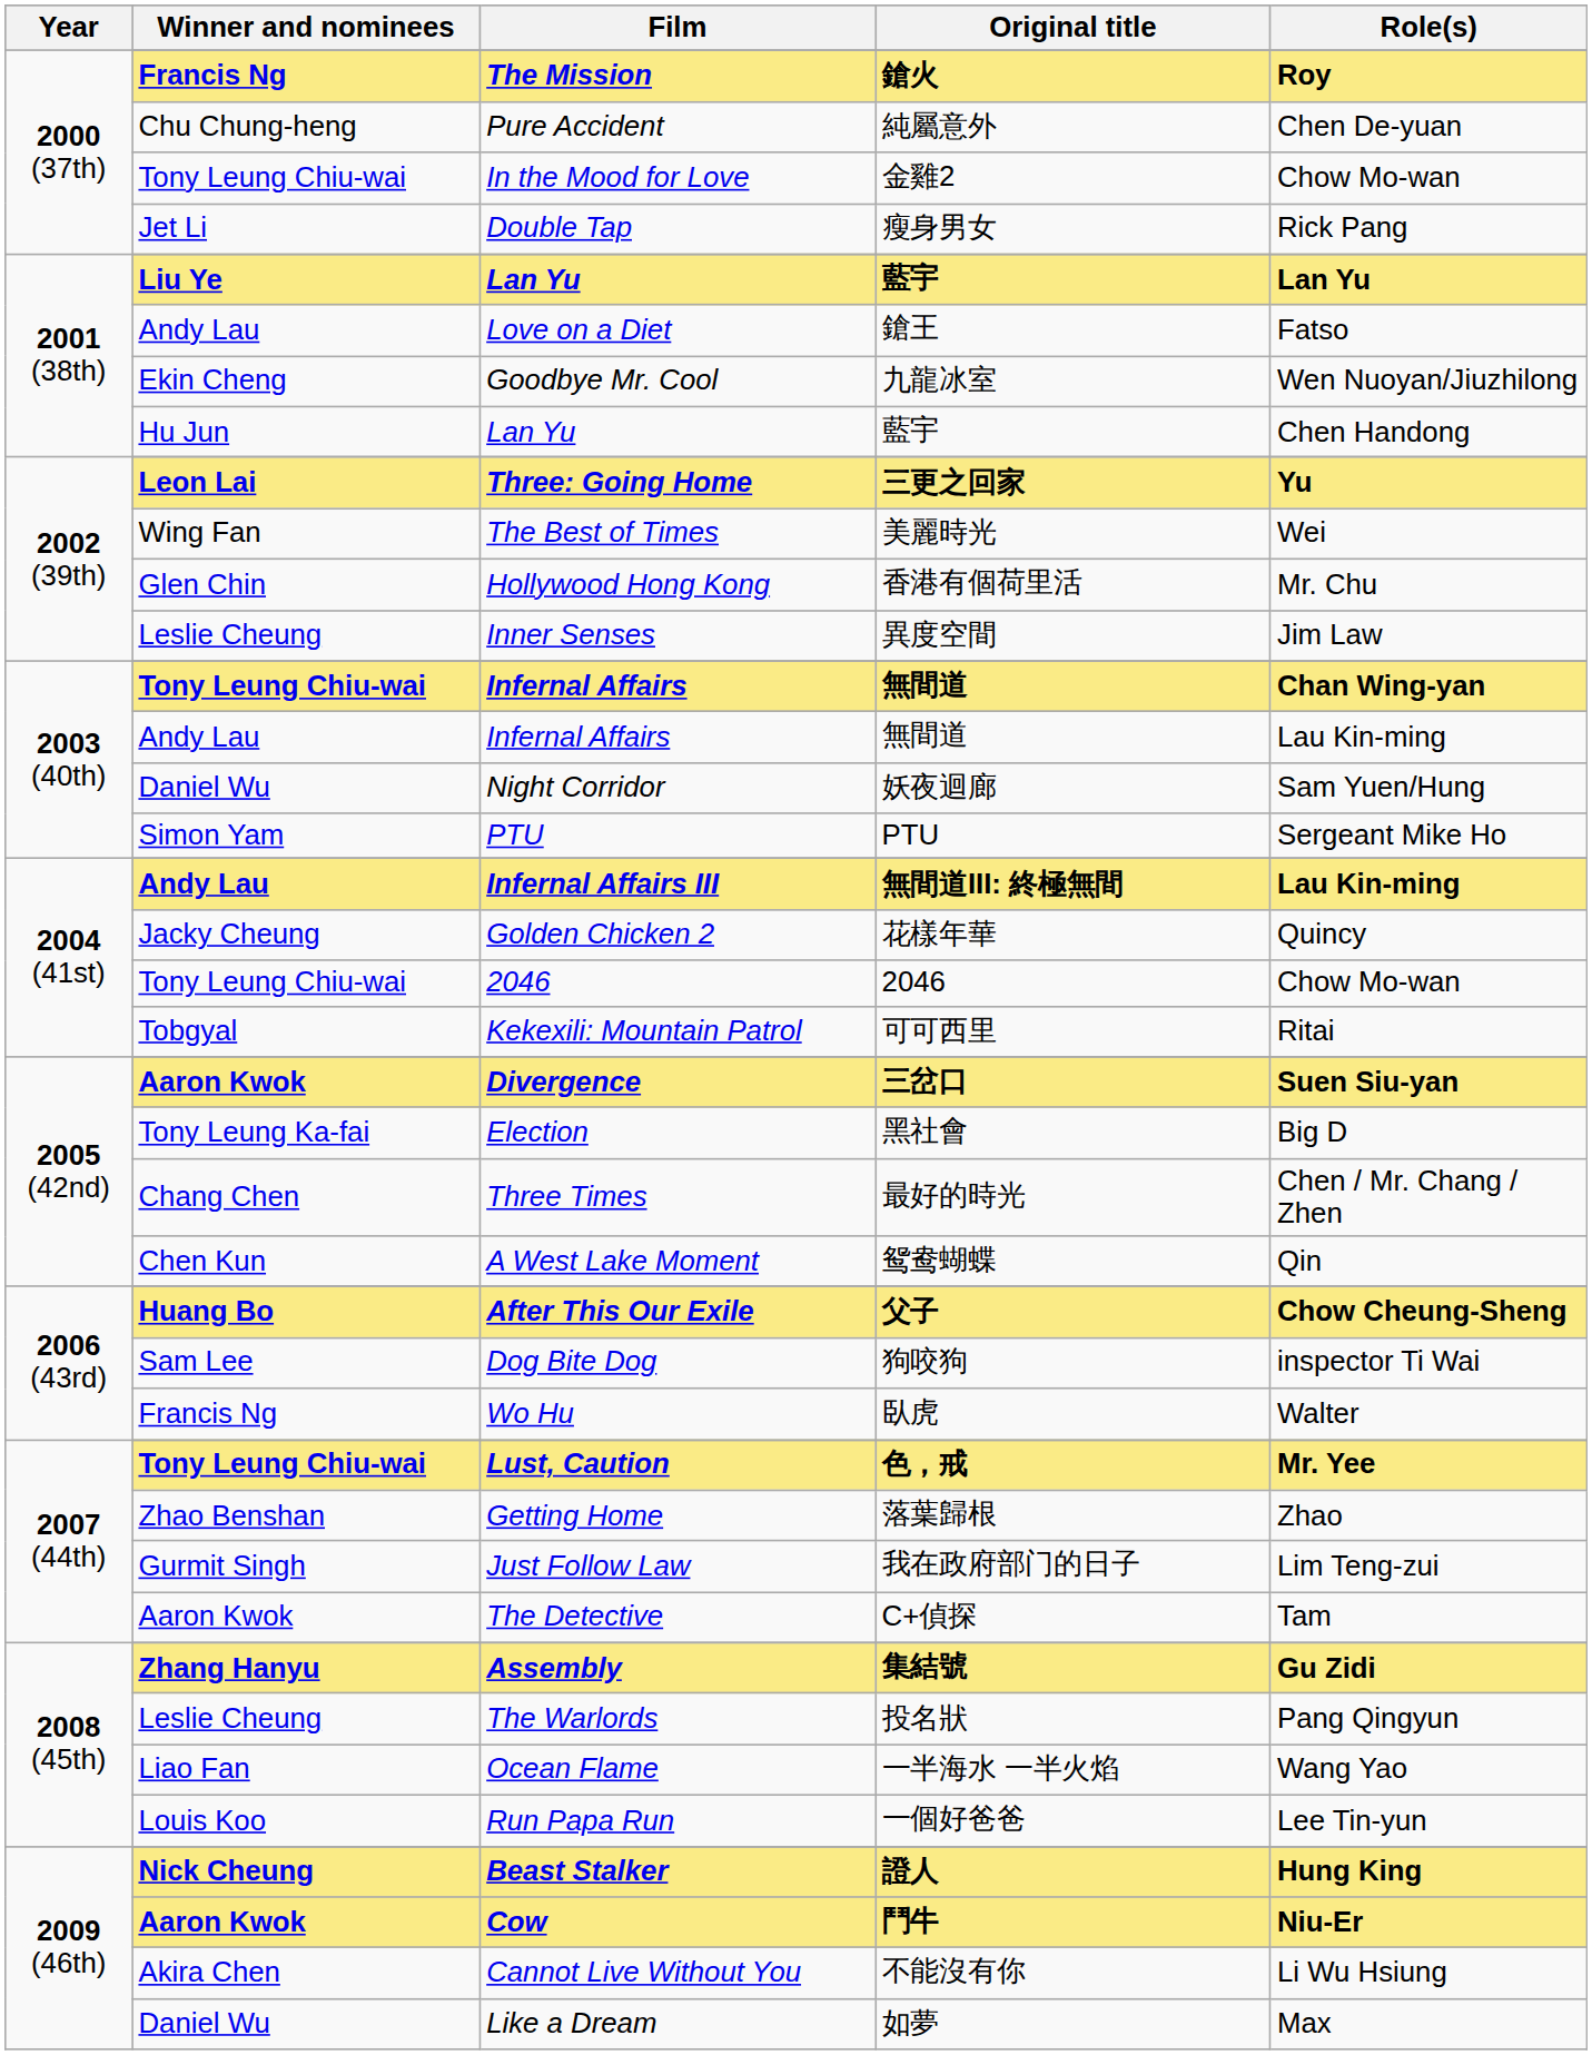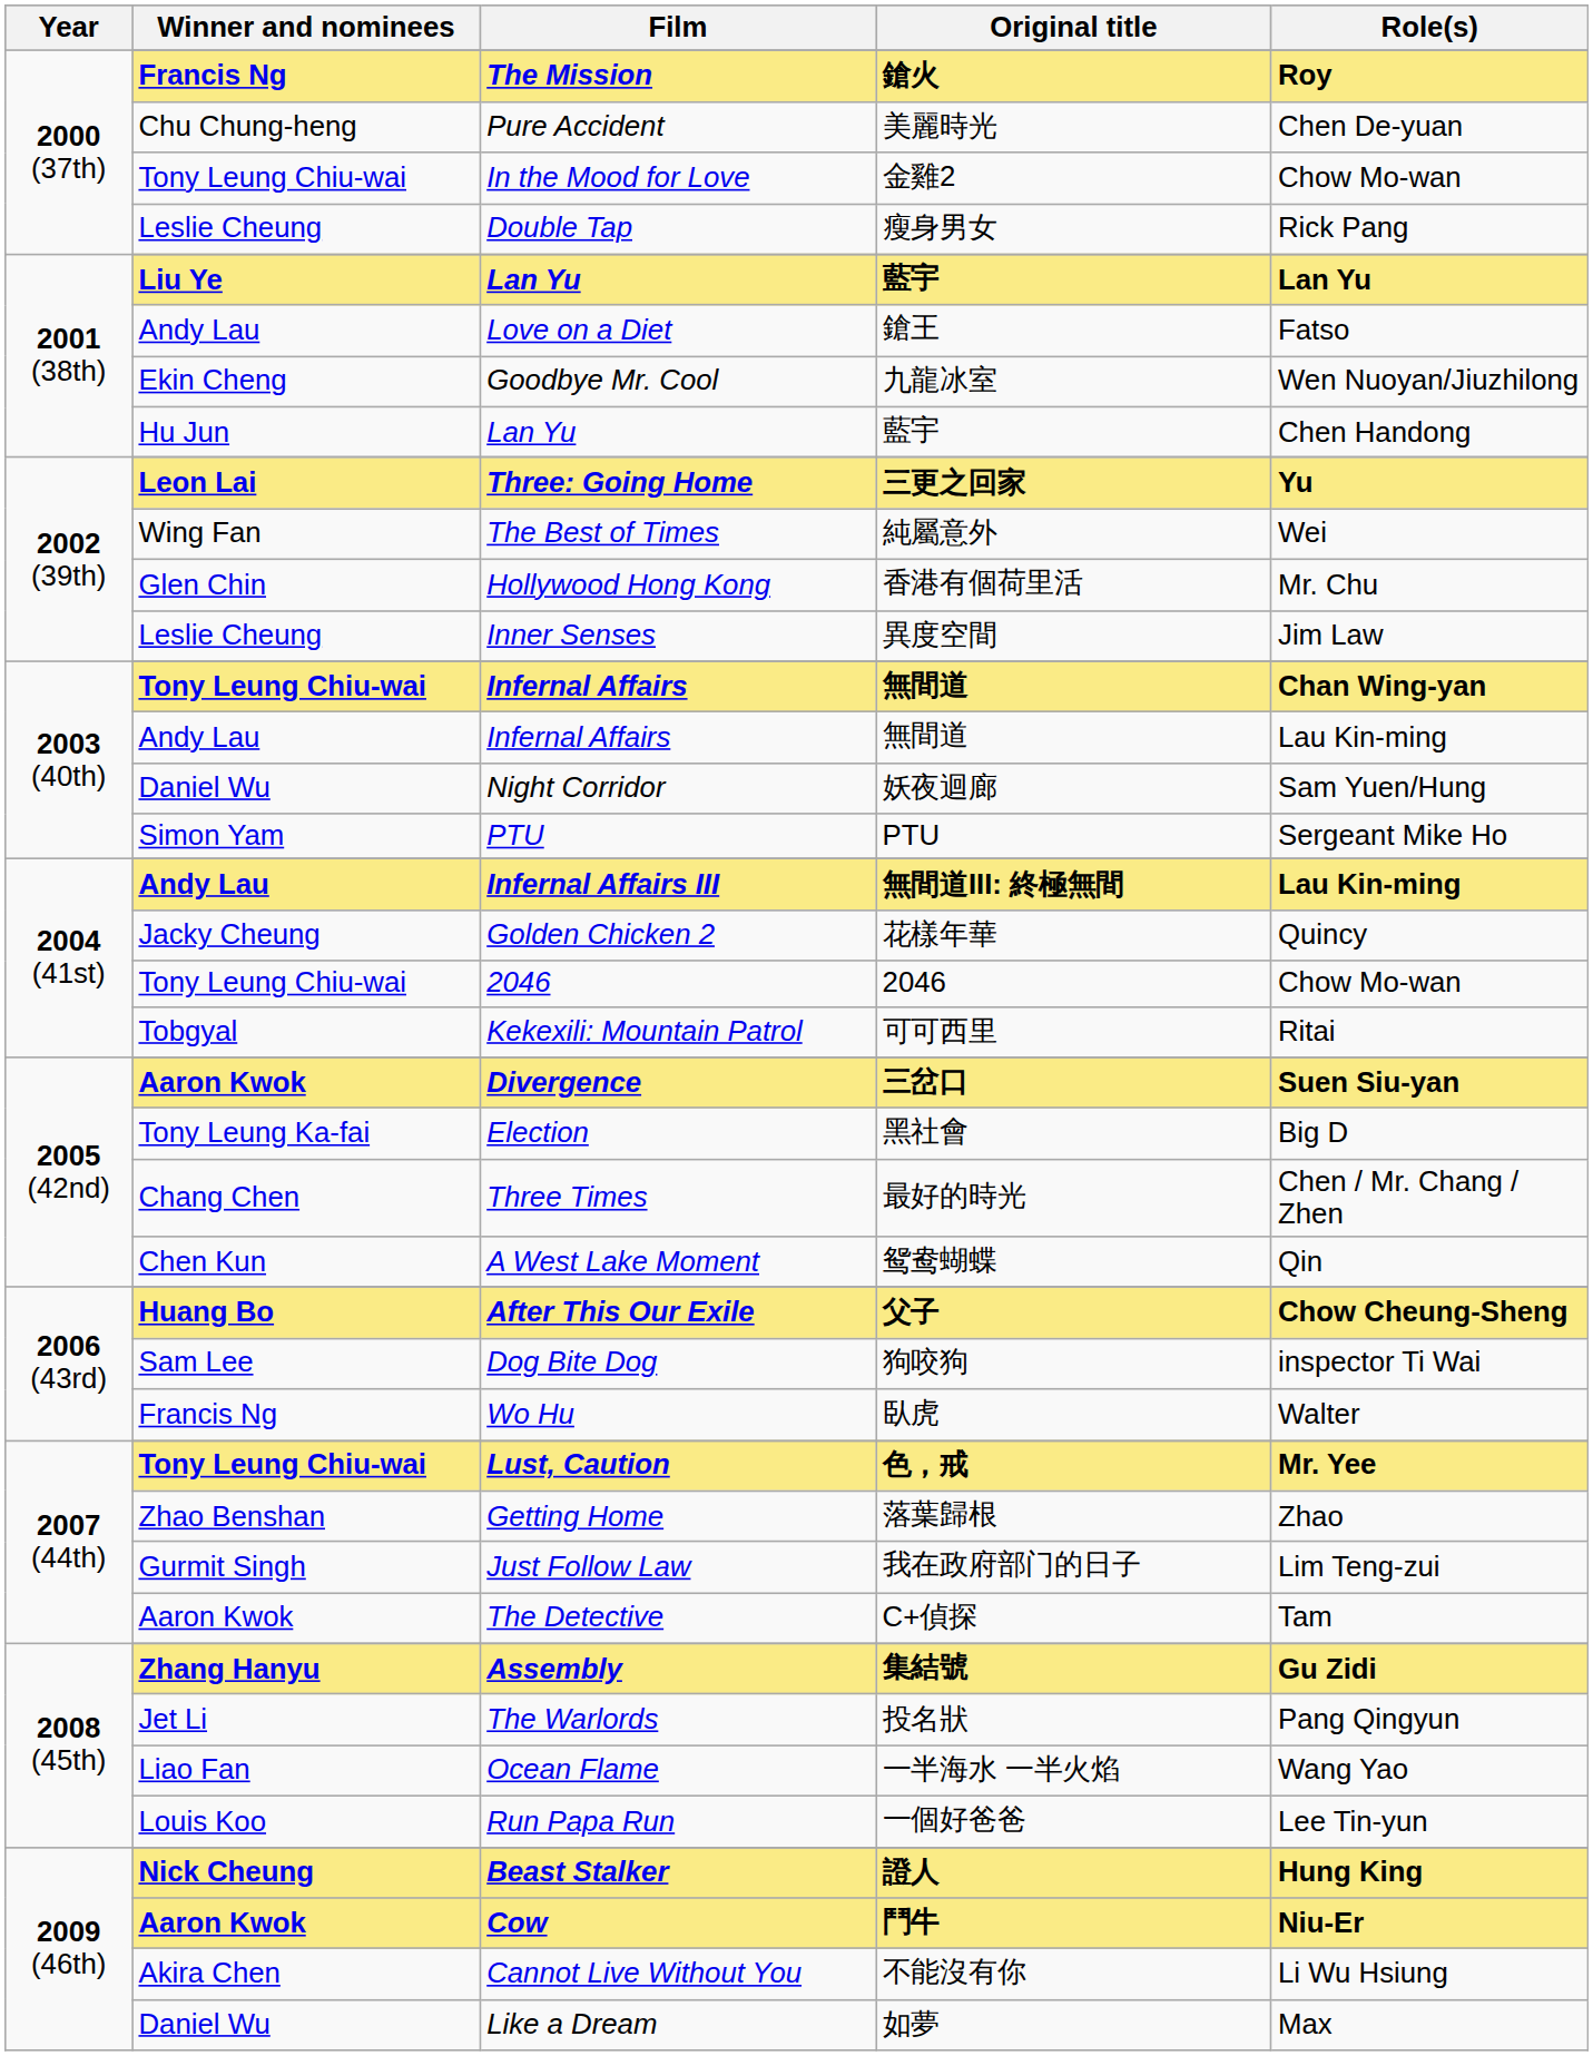Pure Accident | Original title: 純屬意外 -> 美麗時光
Double Tap | Winner and nominees: Jet Li -> Leslie Cheung
The Best of Times | Original title: 美麗時光 -> 純屬意外
The Warlords | Winner and nominees: Leslie Cheung -> Jet Li
